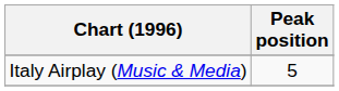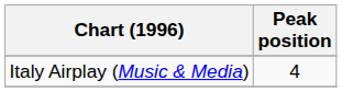Italy Airplay (Music & Media) | Peak position: 5 -> 4
